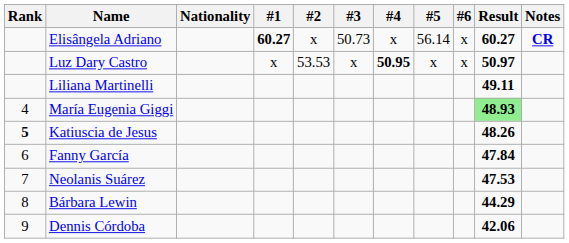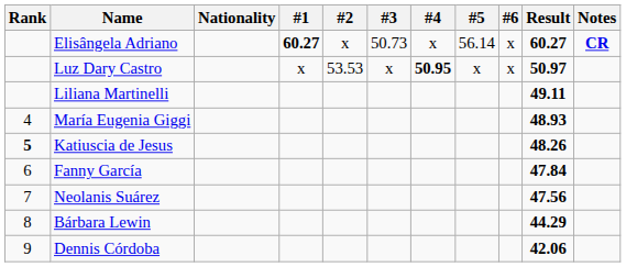María Eugenia Giggi | Result: lightgreen background -> no background
Neolanis Suárez | Result: 47.53 -> 47.56
